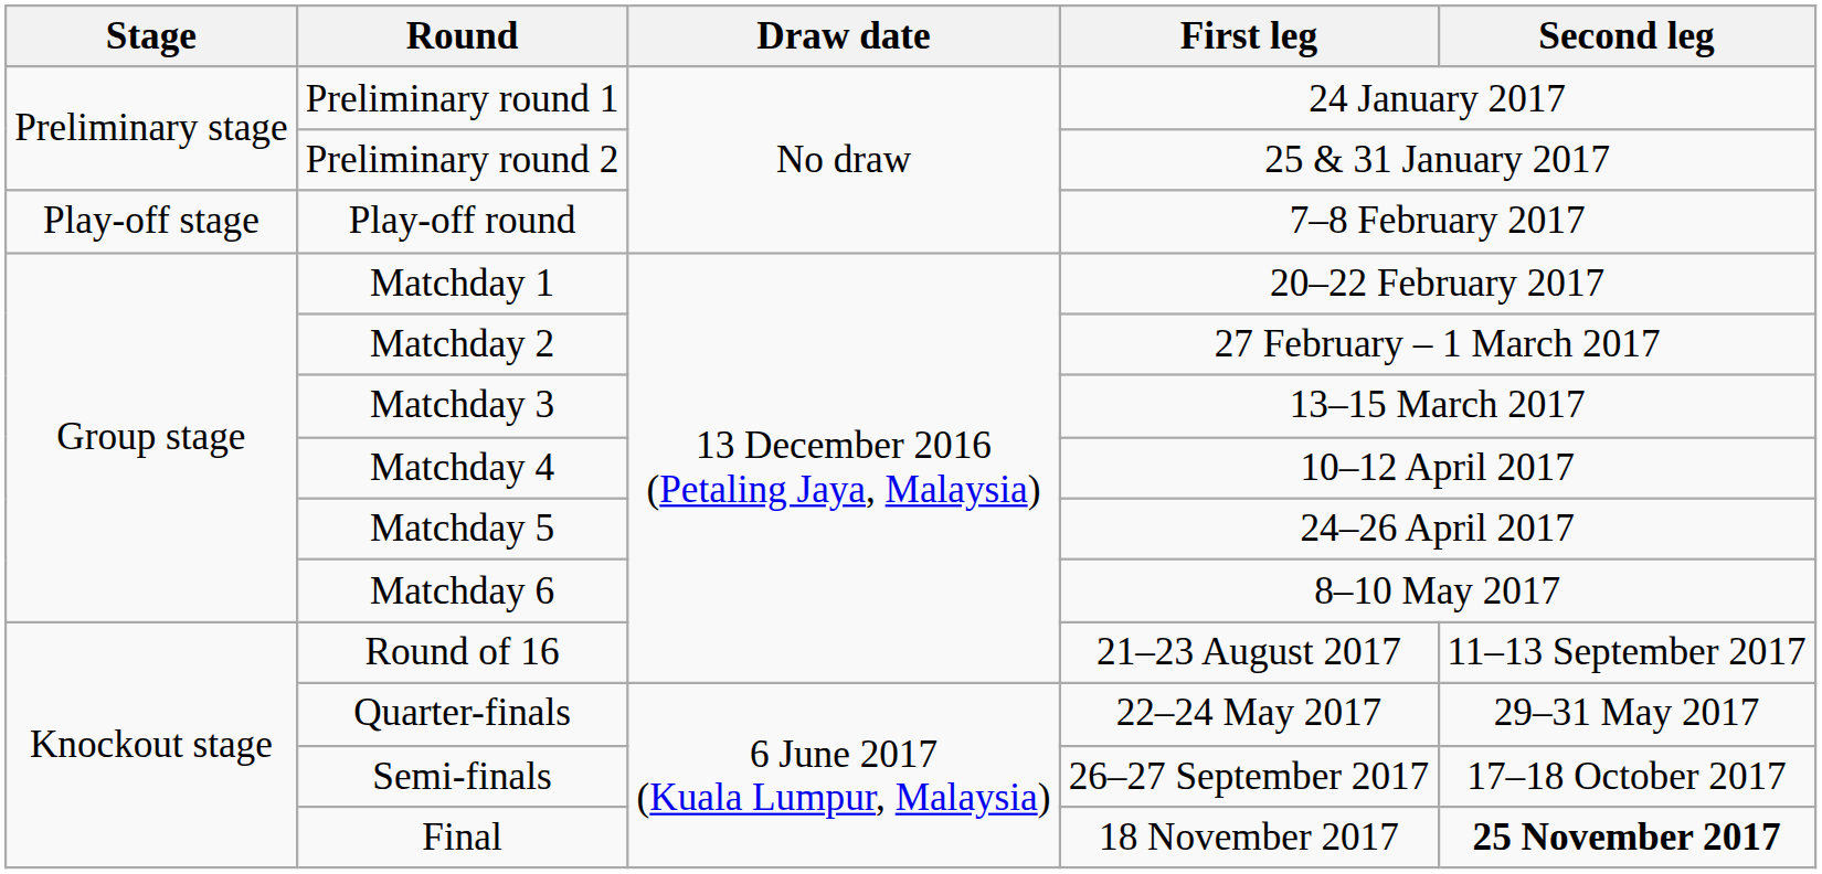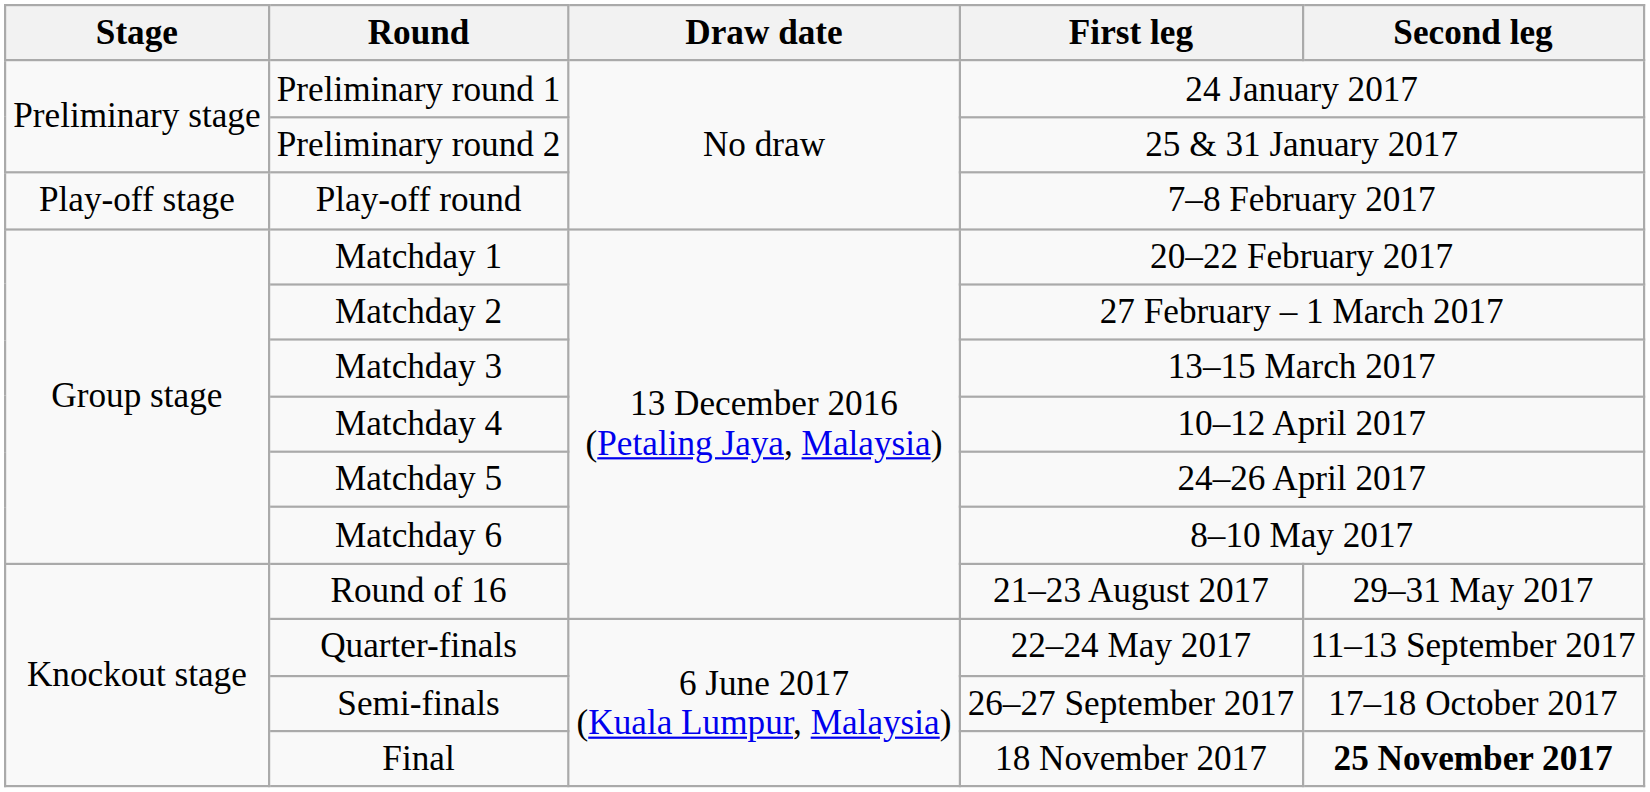Round of 16 | Second leg: 11–13 September 2017 -> 29–31 May 2017
Quarter-finals | Second leg: 29–31 May 2017 -> 11–13 September 2017
